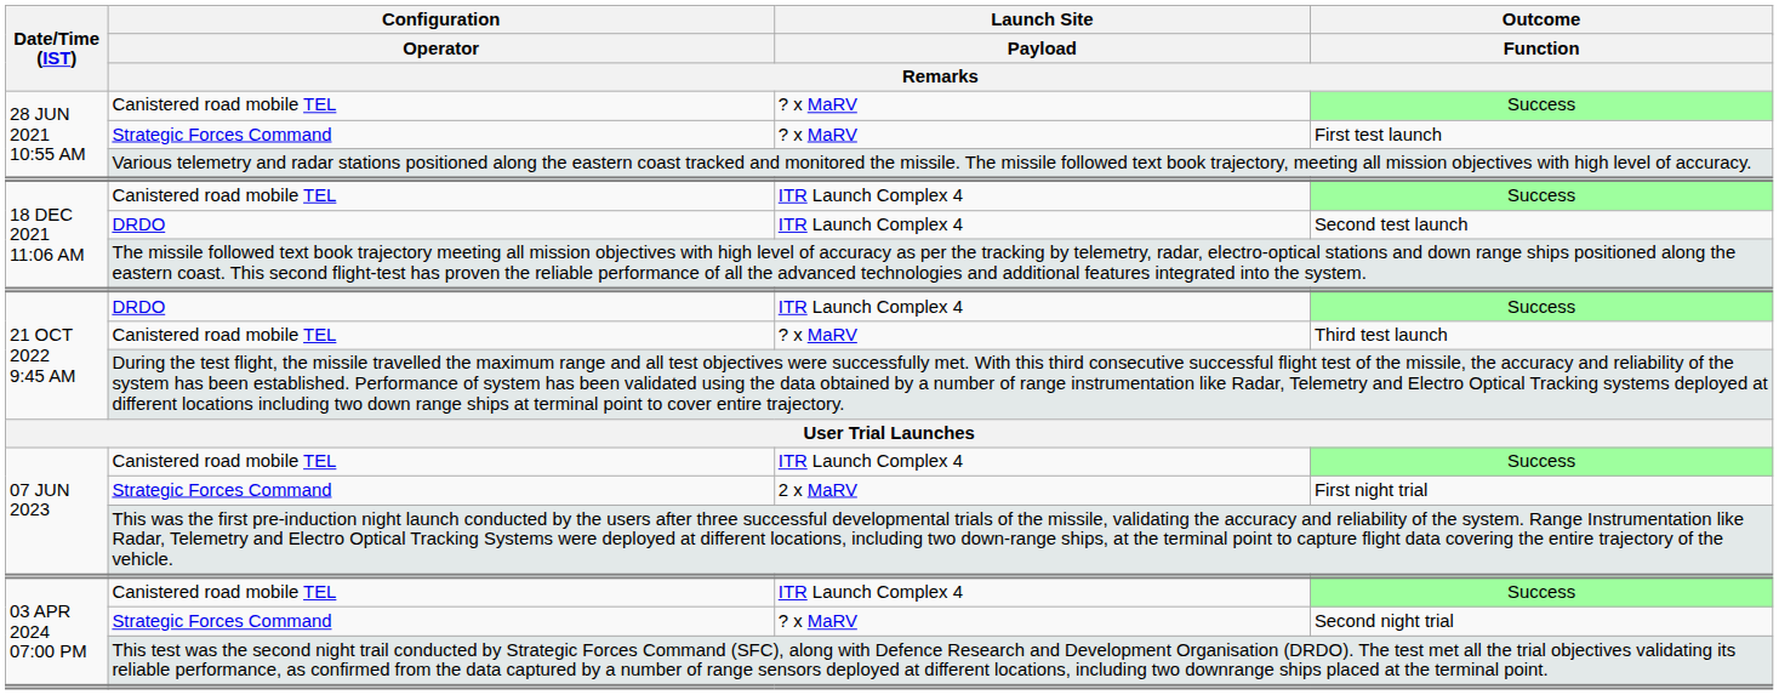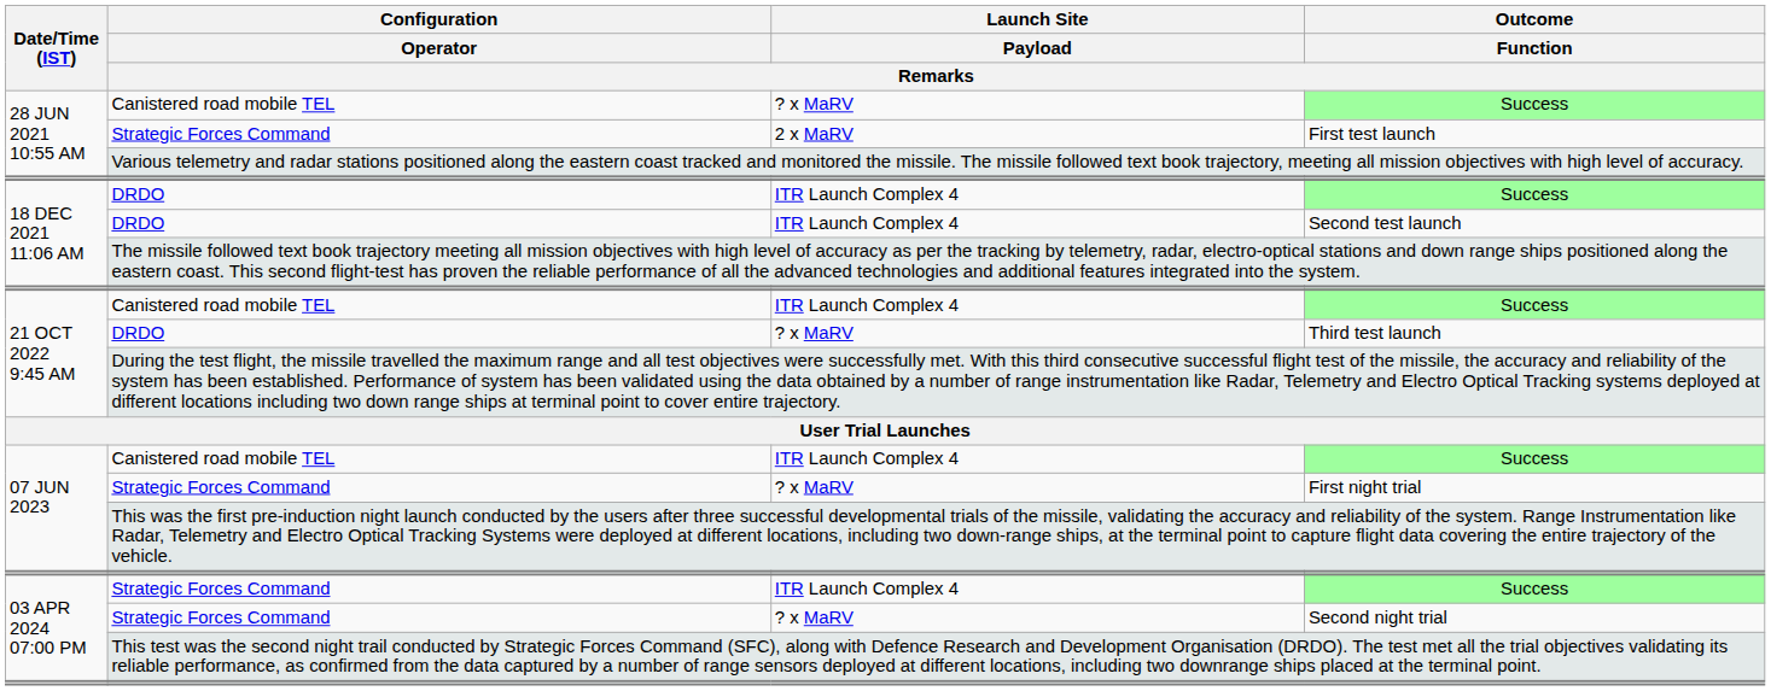First test launch | Launch Site / Payload / Remarks: ? x MaRV -> 2 x MaRV
18 DEC 2021 11:06 AM / Success | Configuration / Operator / Remarks: Canistered road mobile TEL -> DRDO
21 OCT 2022 9:45 AM / Success | Configuration / Operator / Remarks: DRDO -> Canistered road mobile TEL
Third test launch | Configuration / Operator / Remarks: Canistered road mobile TEL -> DRDO
First night trial | Launch Site / Payload / Remarks: 2 x MaRV -> ? x MaRV
03 APR 2024 07:00 PM / Success | Configuration / Operator / Remarks: Canistered road mobile TEL -> Strategic Forces Command
